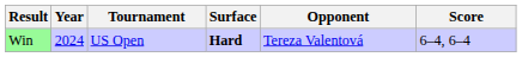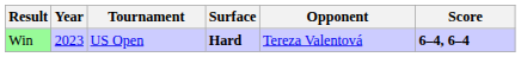Win | Year: 2024 -> 2023
Win | Score: normal -> bold
